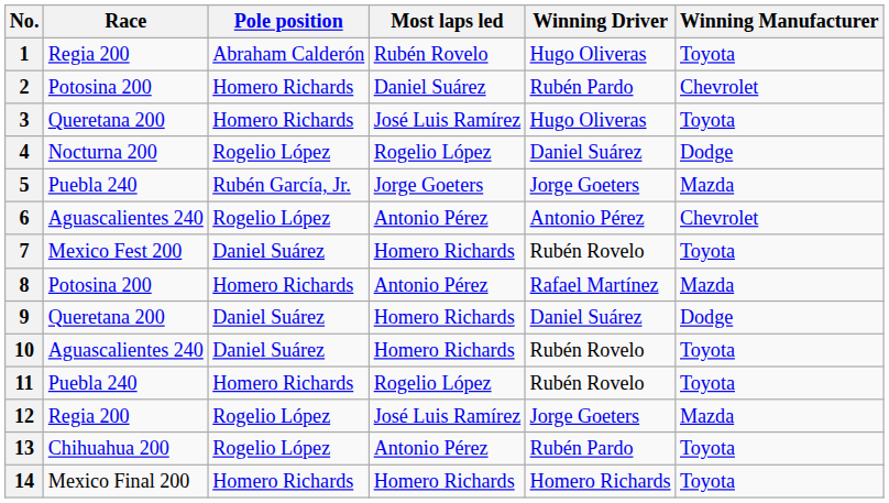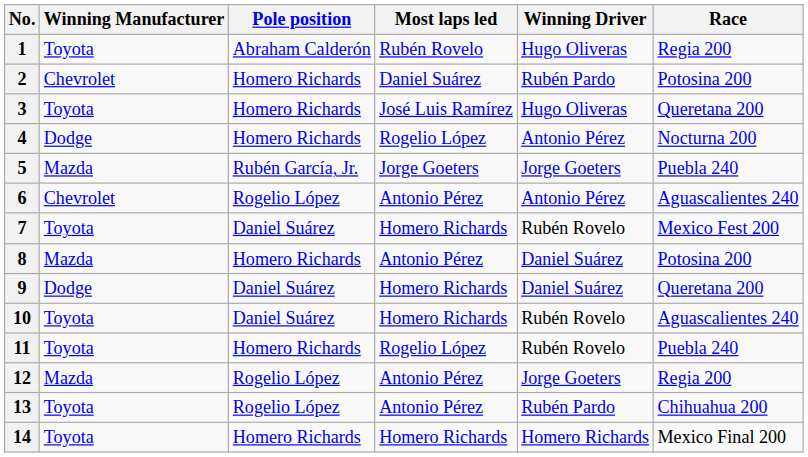columns swapped: Race <-> Winning Manufacturer
4 | Pole position: Rogelio López -> Homero Richards
4 | Winning Driver: Daniel Suárez -> Antonio Pérez
8 | Winning Driver: Rafael Martínez -> Daniel Suárez
12 | Most laps led: José Luis Ramírez -> Antonio Pérez
